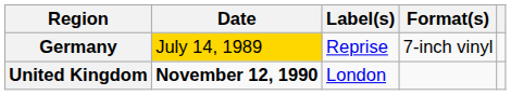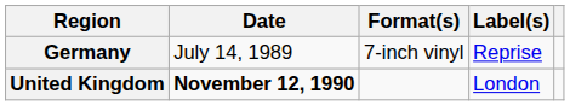columns swapped: Format(s) <-> Label(s)
Germany | Date: gold background -> no background
